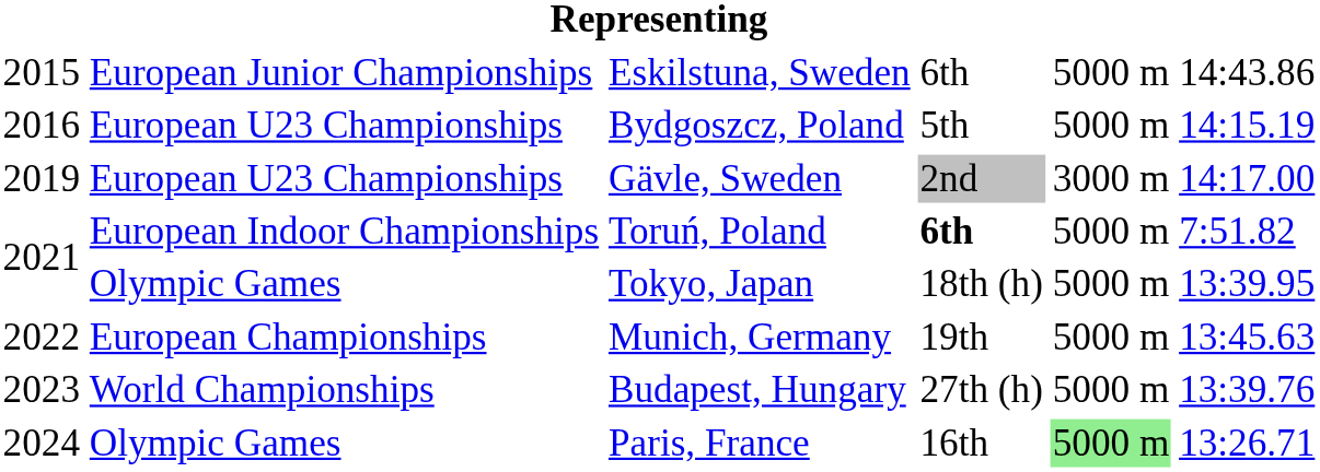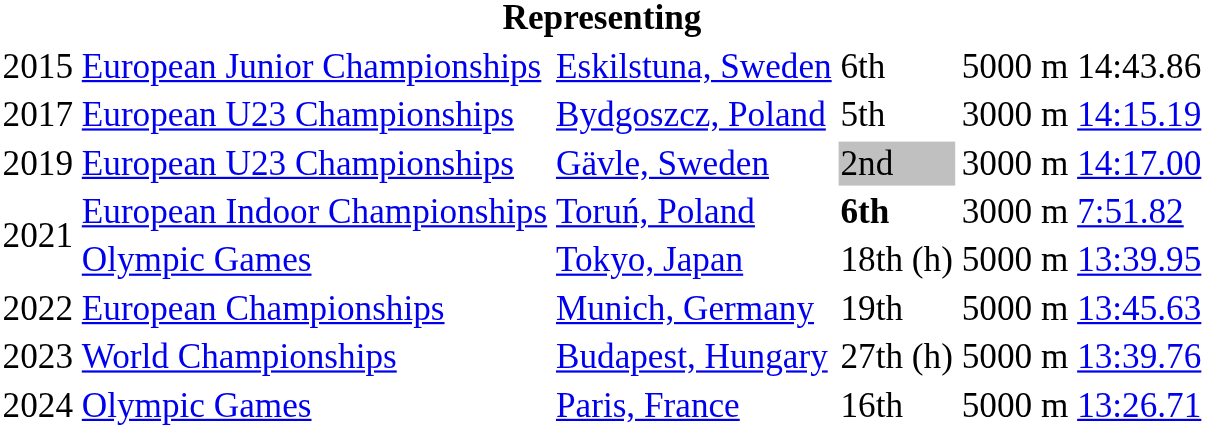Bydgoszcz, Poland | column 1: 2016 -> 2017
Bydgoszcz, Poland | column 5: 5000 m -> 3000 m
Toruń, Poland | column 5: 5000 m -> 3000 m
Paris, France | column 5: lightgreen background -> no background
